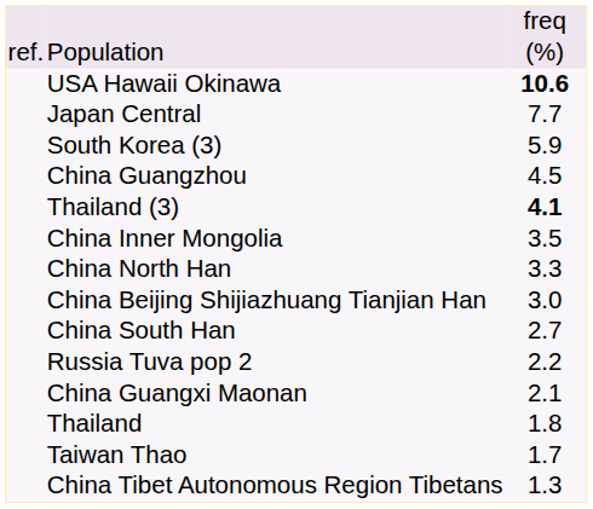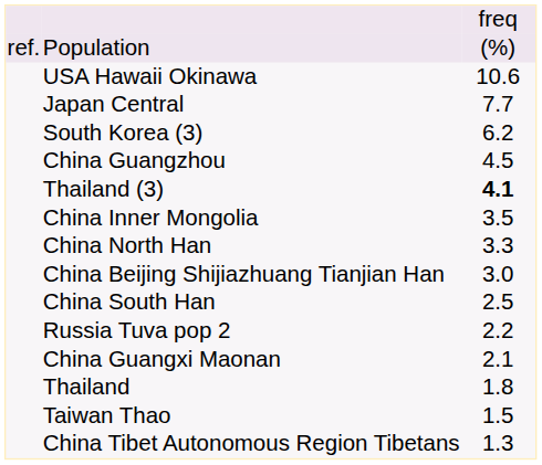USA Hawaii Okinawa | column 3: bold -> normal
South Korea (3) | column 3: 5.9 -> 6.2
China South Han | column 3: 2.7 -> 2.5
Taiwan Thao | column 3: 1.7 -> 1.5
